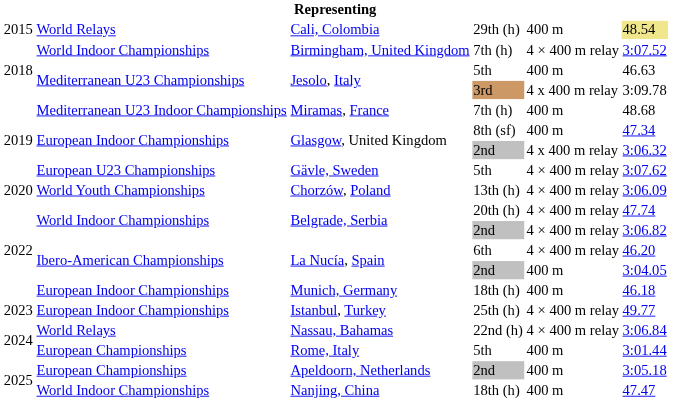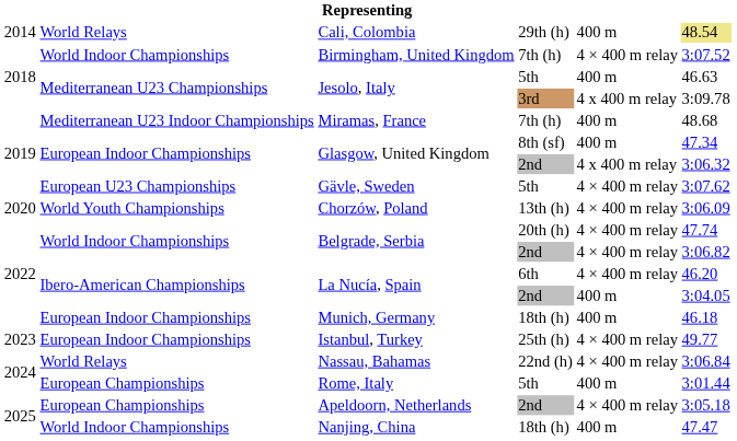Cali, Colombia | column 1: 2015 -> 2014
Apeldoorn, Netherlands | column 5: 400 m -> 4 × 400 m relay
